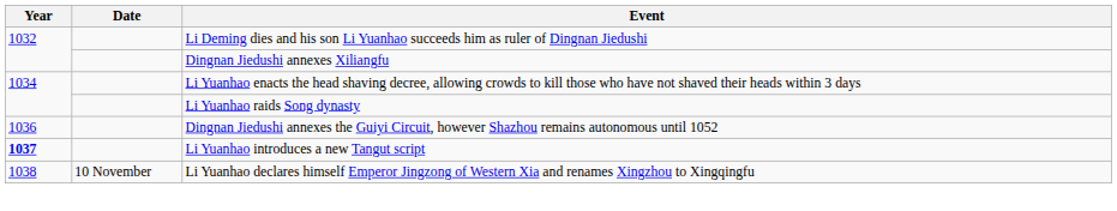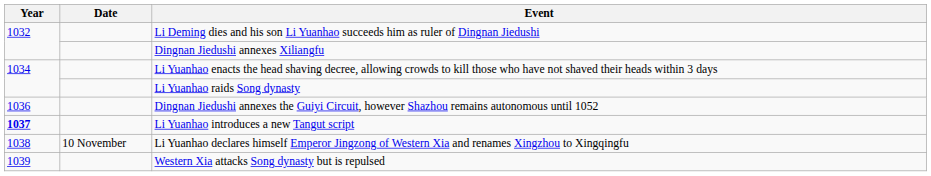+ row: 1039 | Western Xia attacks Song dynasty but is repulsed
